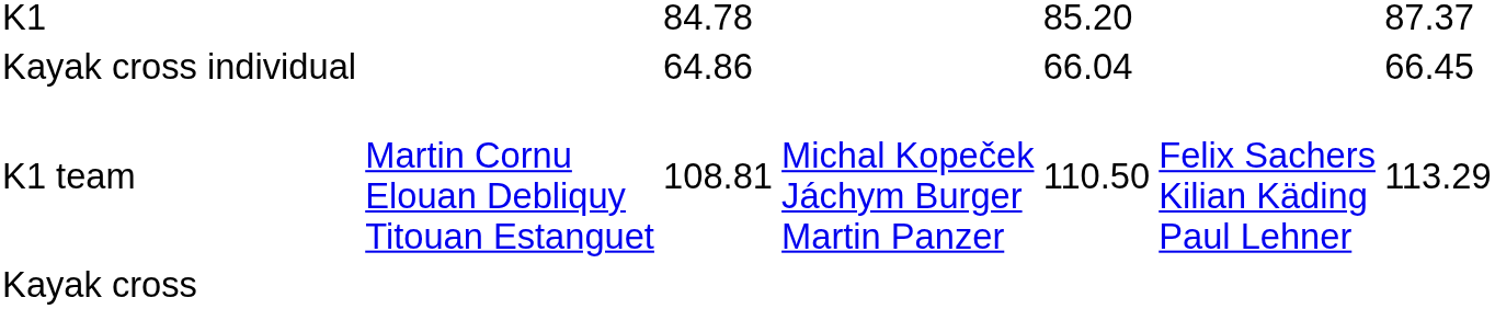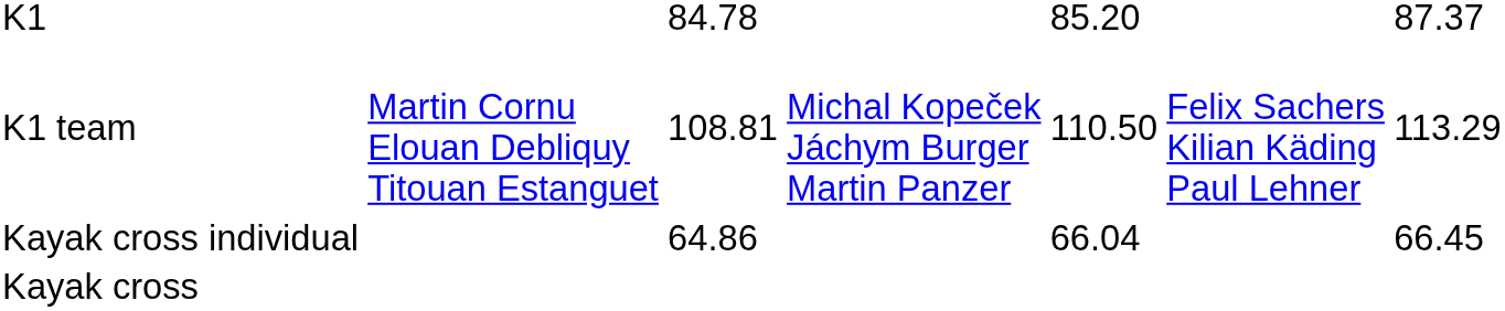rows swapped: K1 team <-> Kayak cross individual
